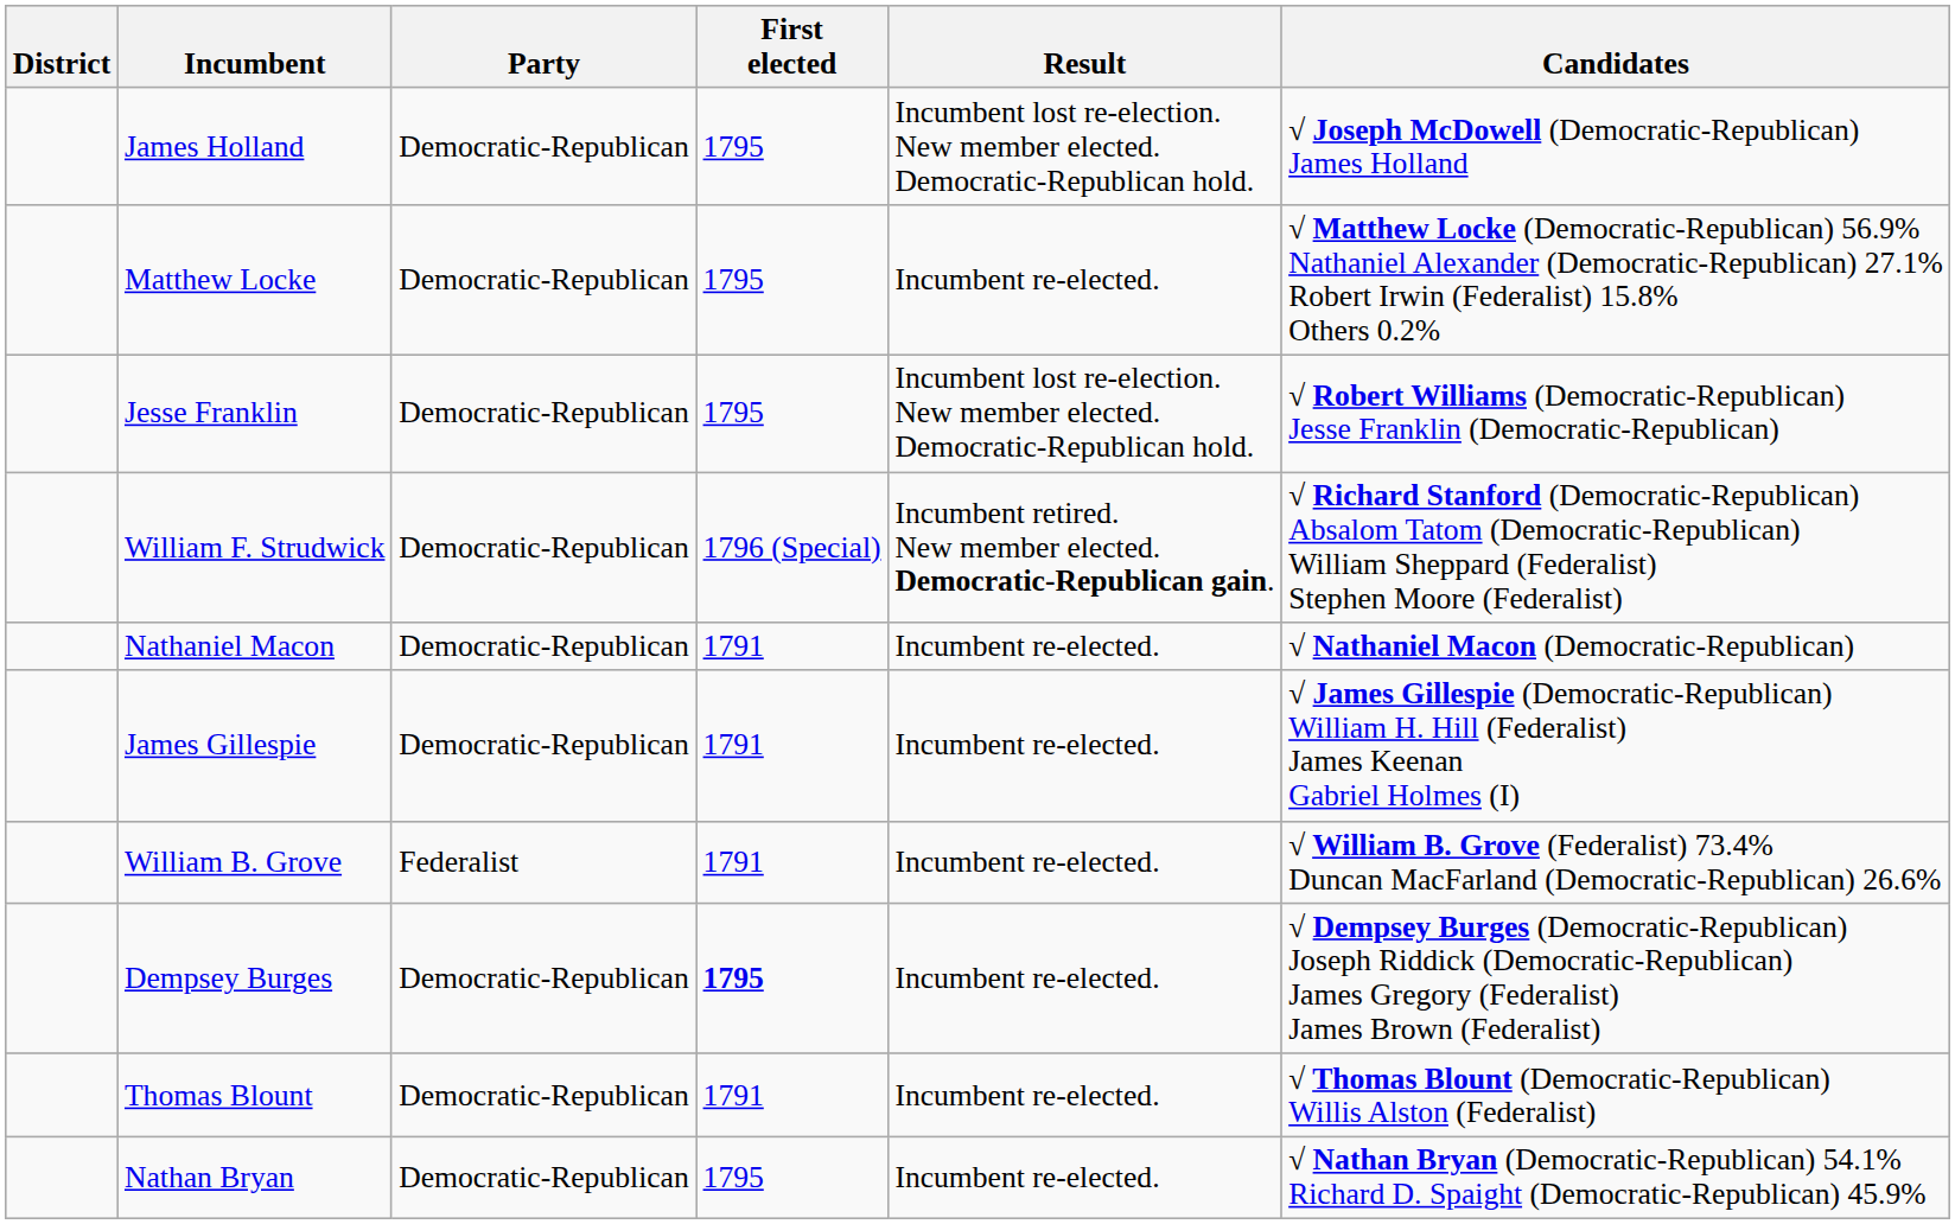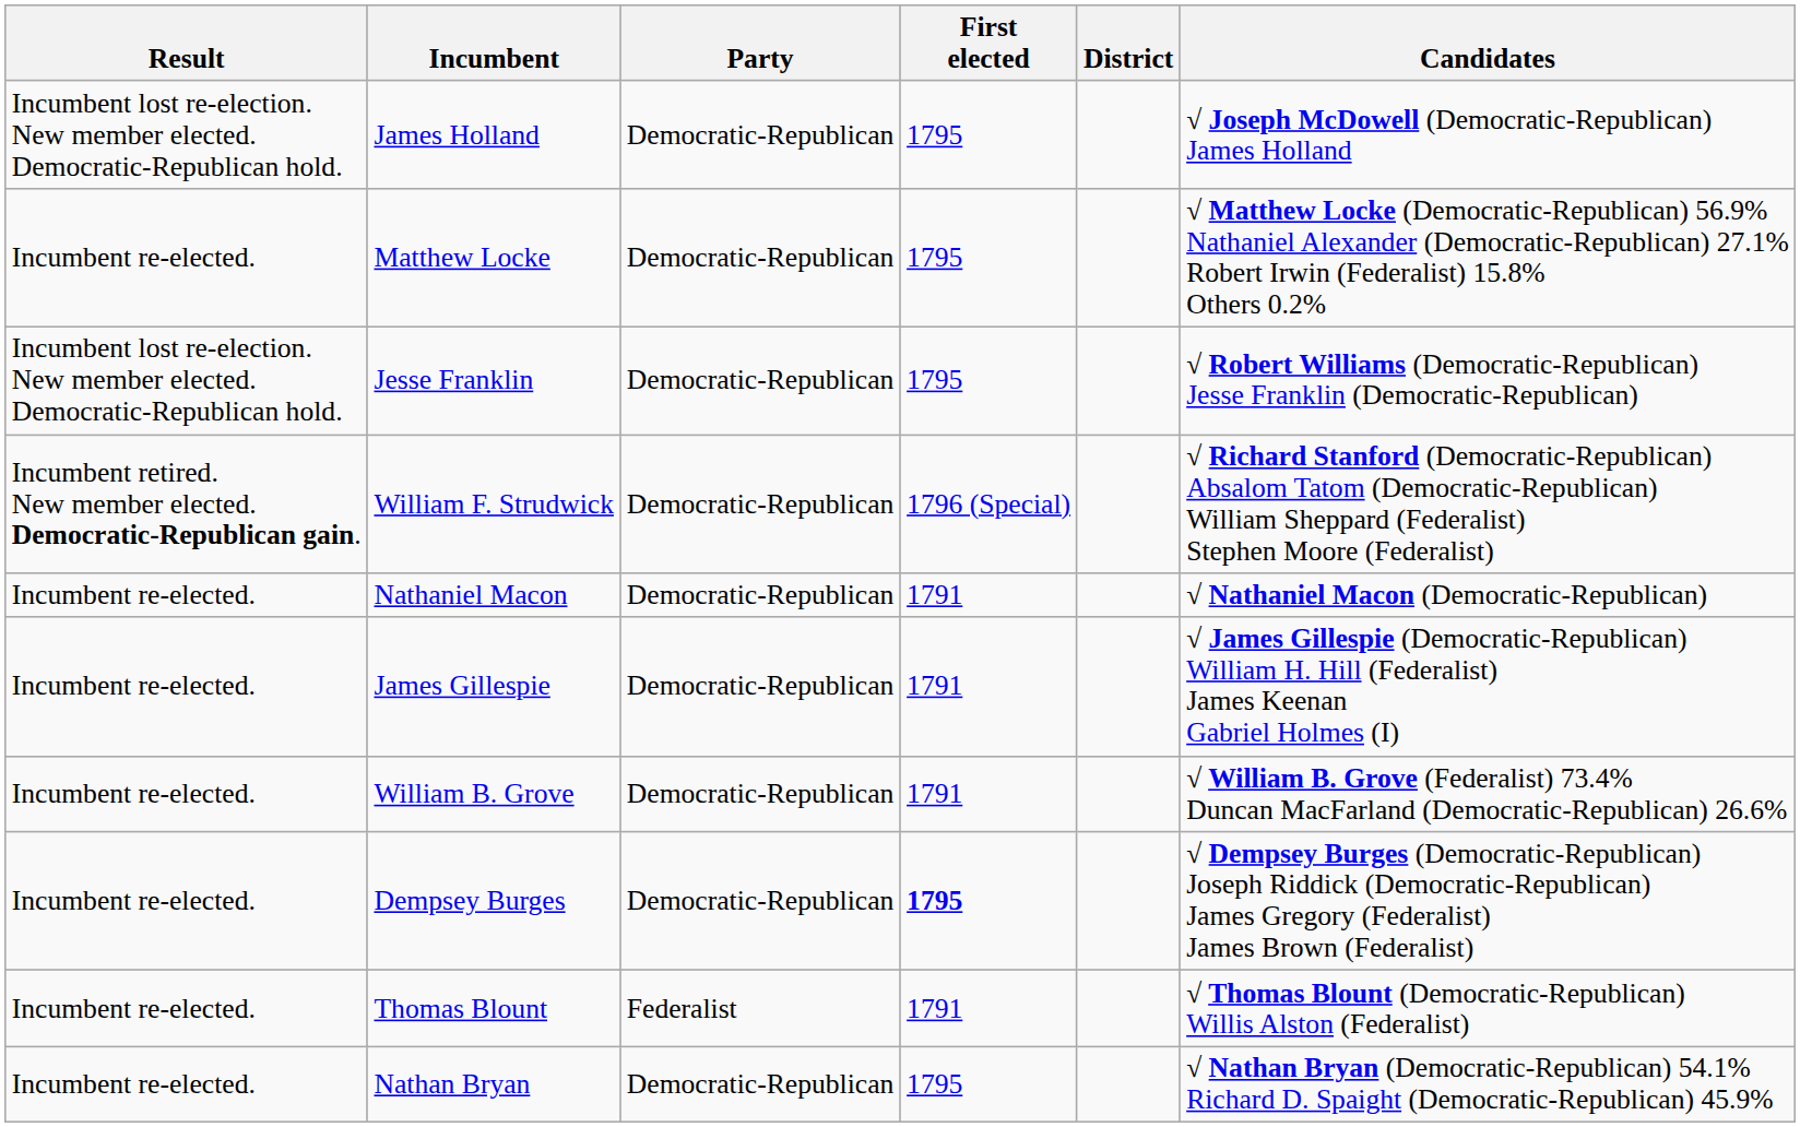columns swapped: District <-> Result
William B. Grove | Party: Federalist -> Democratic-Republican
Thomas Blount | Party: Democratic-Republican -> Federalist
